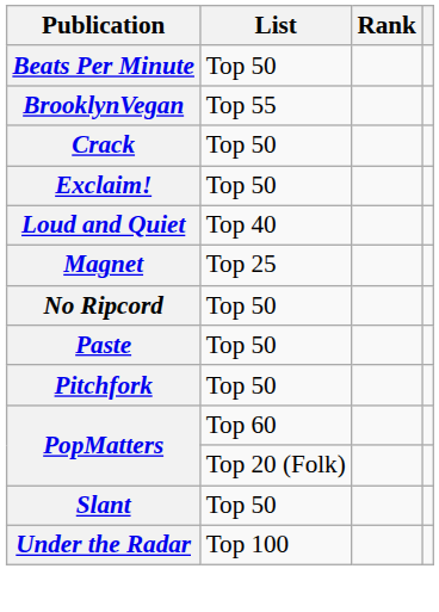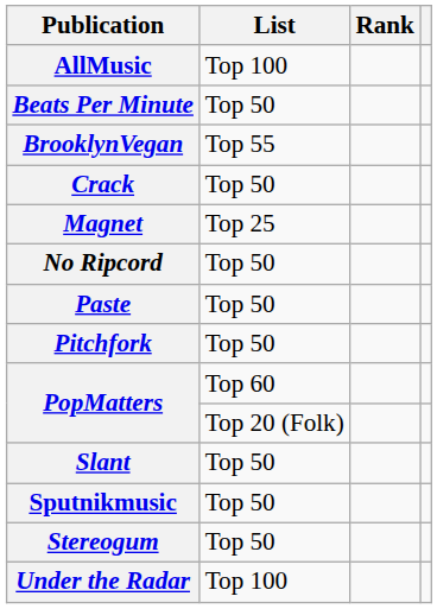+ row: AllMusic | Top 100
- row: Exclaim! | Top 50
- row: Loud and Quiet | Top 40
+ row: Sputnikmusic | Top 50
+ row: Stereogum | Top 50
